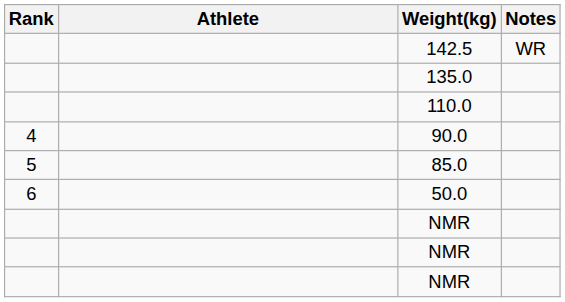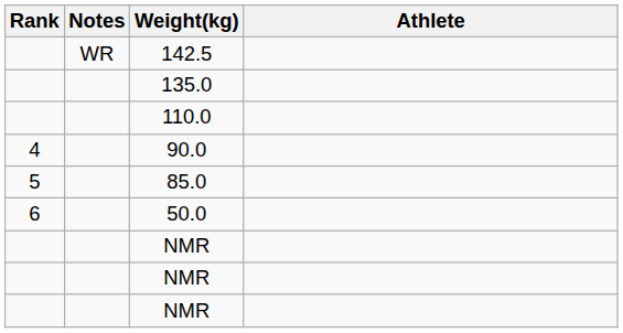columns swapped: Athlete <-> Notes
